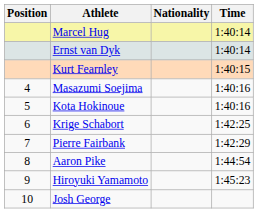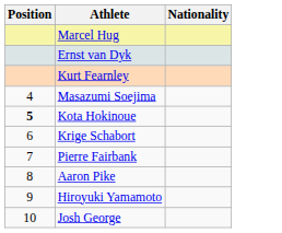- column: Time | 1:40:14 | 1:40:14 | 1:40:15 | 1:40:16 | 1:40:16 | 1:42:25 | 1:42:29 | 1:44:54 | 1:45:23
Kota Hokinoue | Position: normal -> bold
